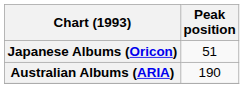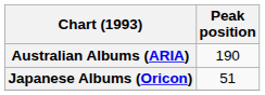rows swapped: Australian Albums (ARIA) <-> Japanese Albums (Oricon)
